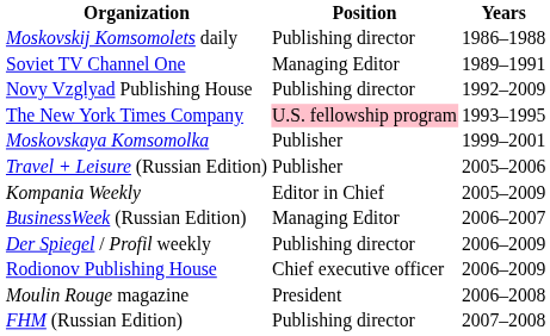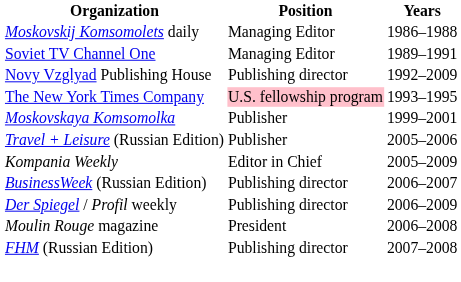Moskovskij Komsomolets daily | Position: Publishing director -> Managing Editor
BusinessWeek (Russian Edition) | Position: Managing Editor -> Publishing director
- row: Rodionov Publishing House | Chief executive officer | 2006–2009
